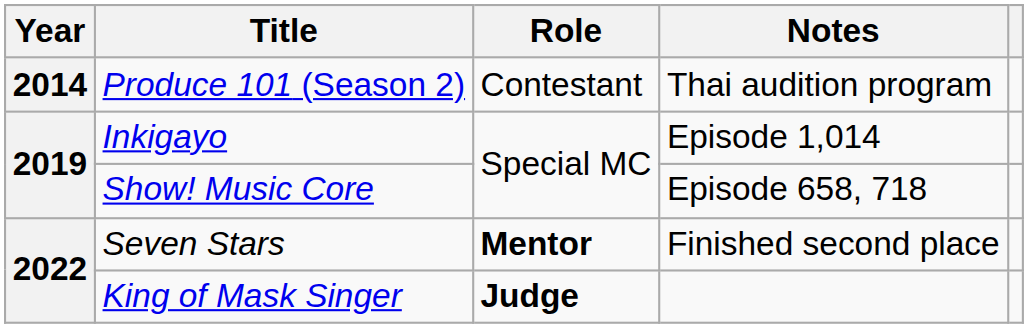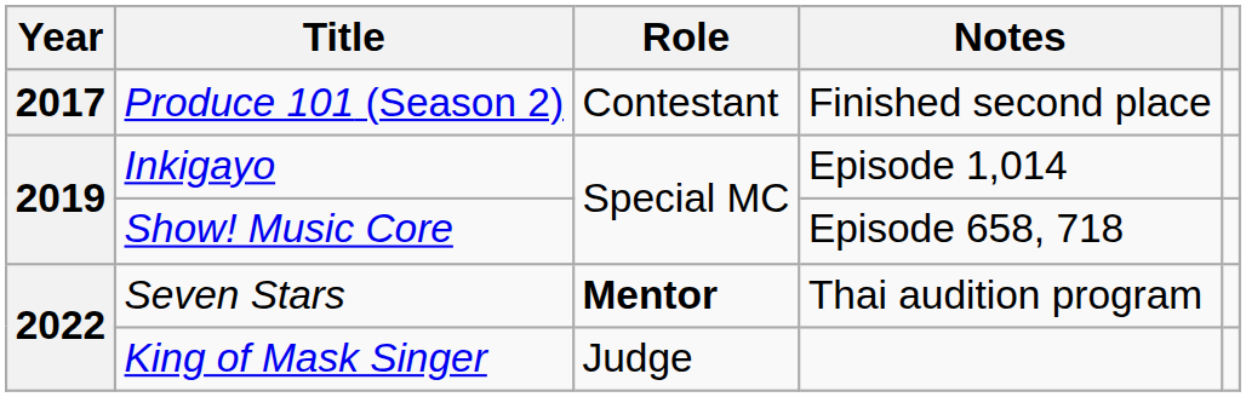Produce 101 (Season 2) | Year: 2014 -> 2017
Produce 101 (Season 2) | Notes: Thai audition program -> Finished second place
Seven Stars | Notes: Finished second place -> Thai audition program
King of Mask Singer | Role: bold -> normal
